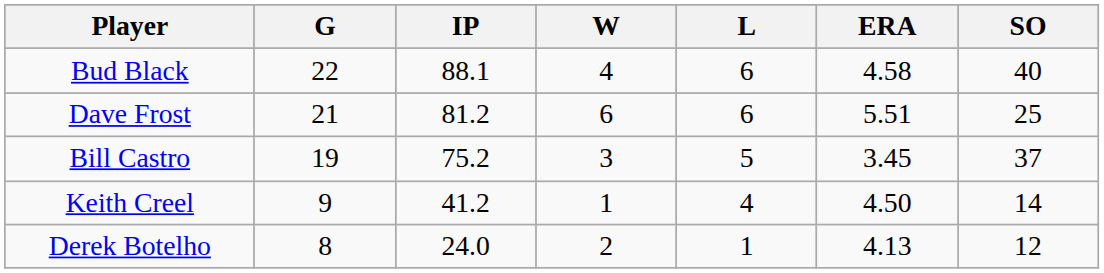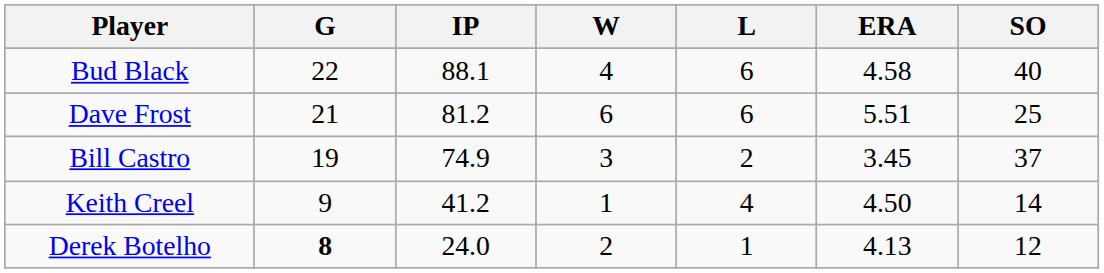Bill Castro | IP: 75.2 -> 74.9
Bill Castro | L: 5 -> 2
Derek Botelho | G: normal -> bold
